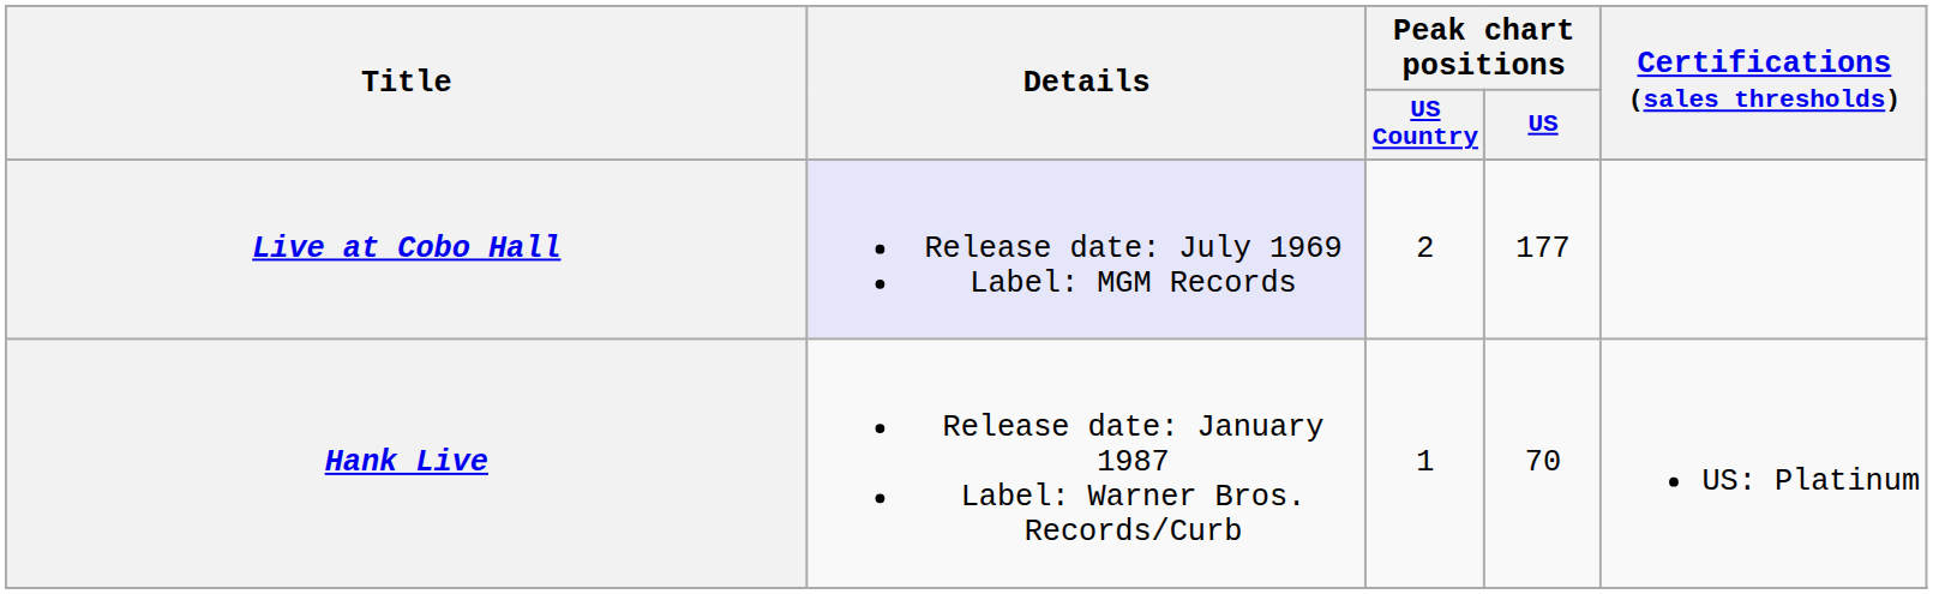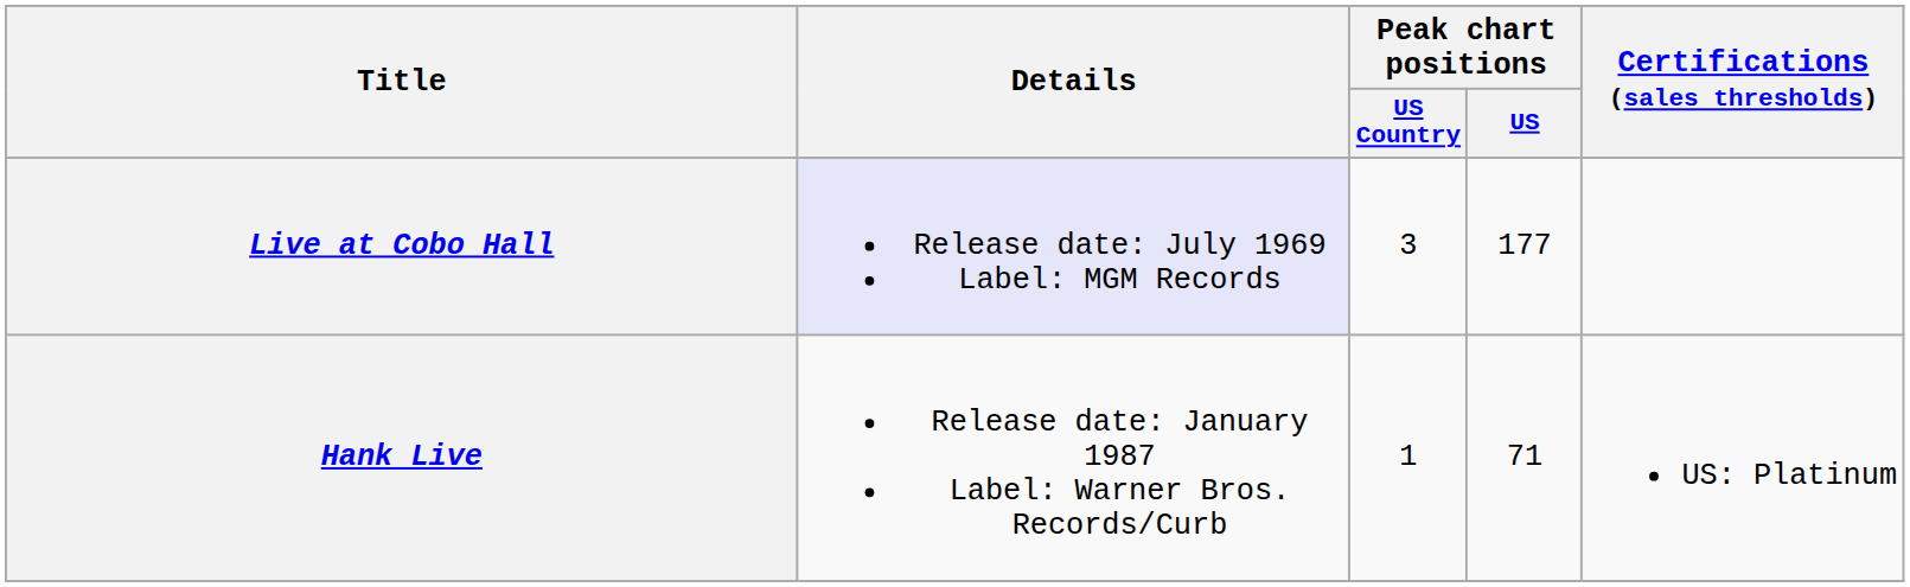Live at Cobo Hall | Peak chart positions / US Country: 2 -> 3
Hank Live | Peak chart positions / US: 70 -> 71
